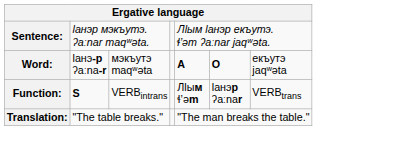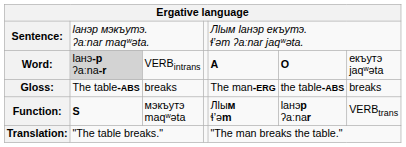Word: | column 2: no background -> lightgrey background
Word: | column 3: мэкъутэ maqʷəta -> VERBintrans
+ row: Gloss: | The table-ABS | breaks | The man-ERG | the table-ABS | breaks
Function: | column 3: VERBintrans -> мэкъутэ maqʷəta
